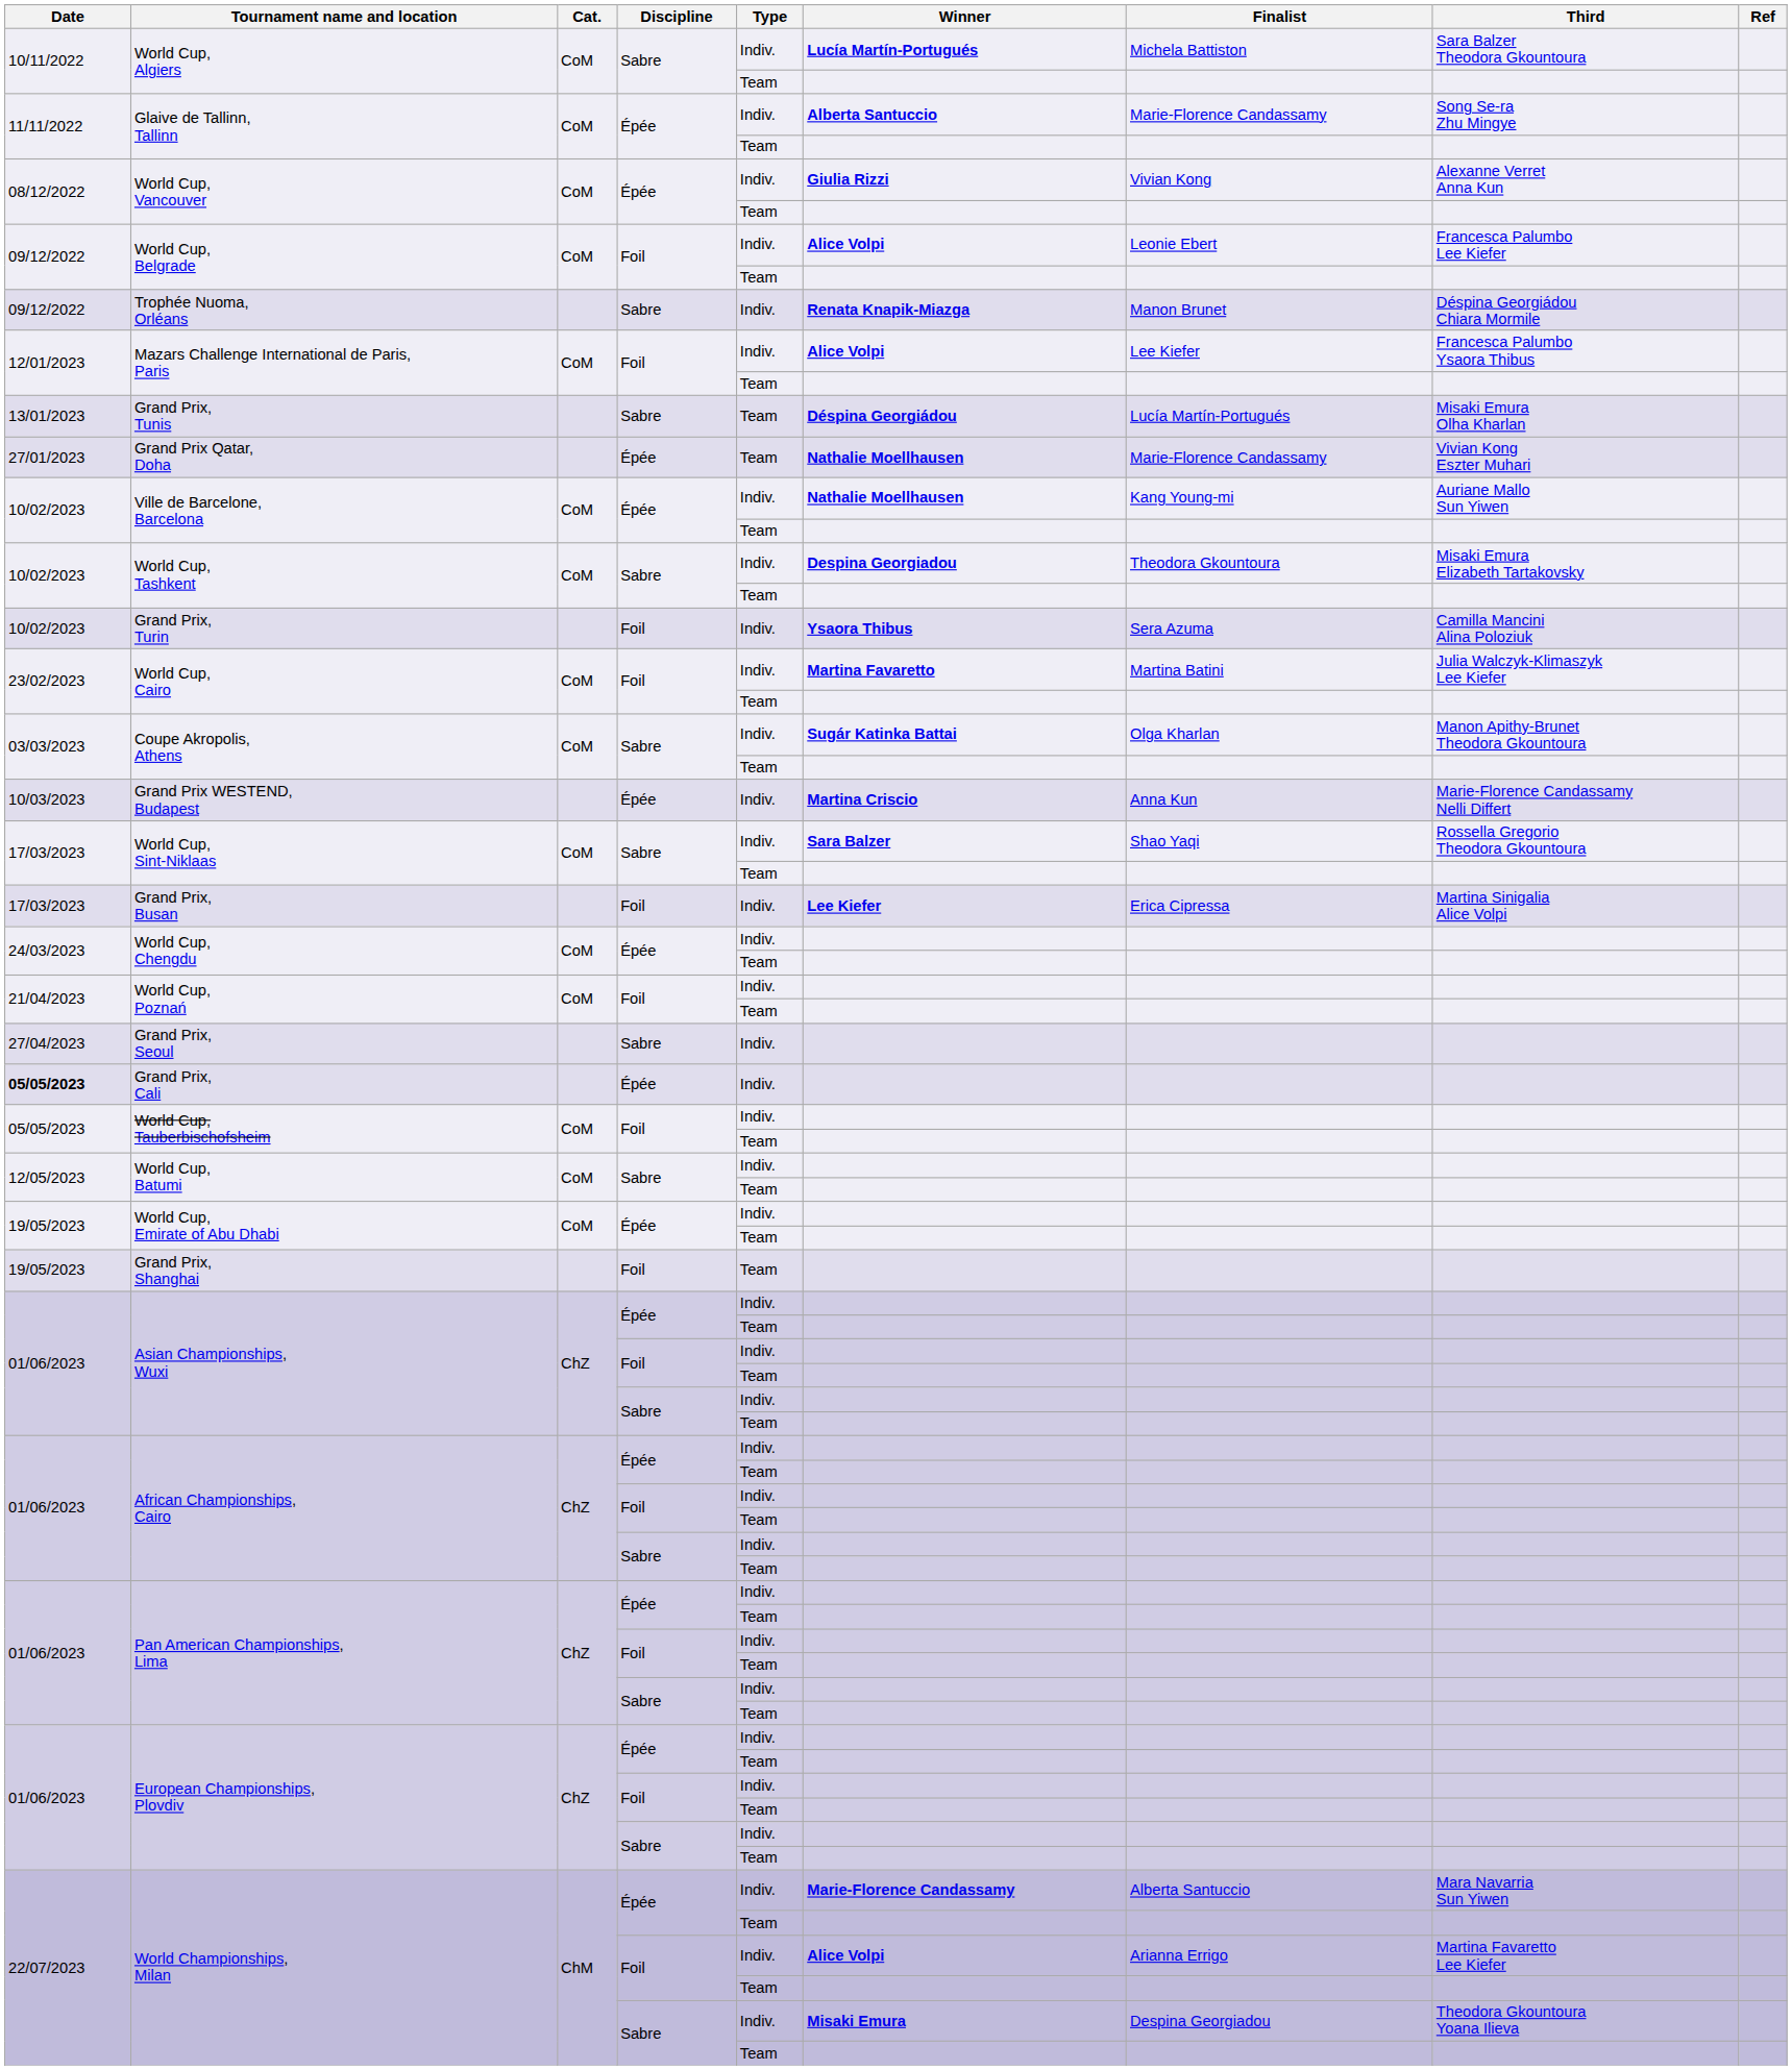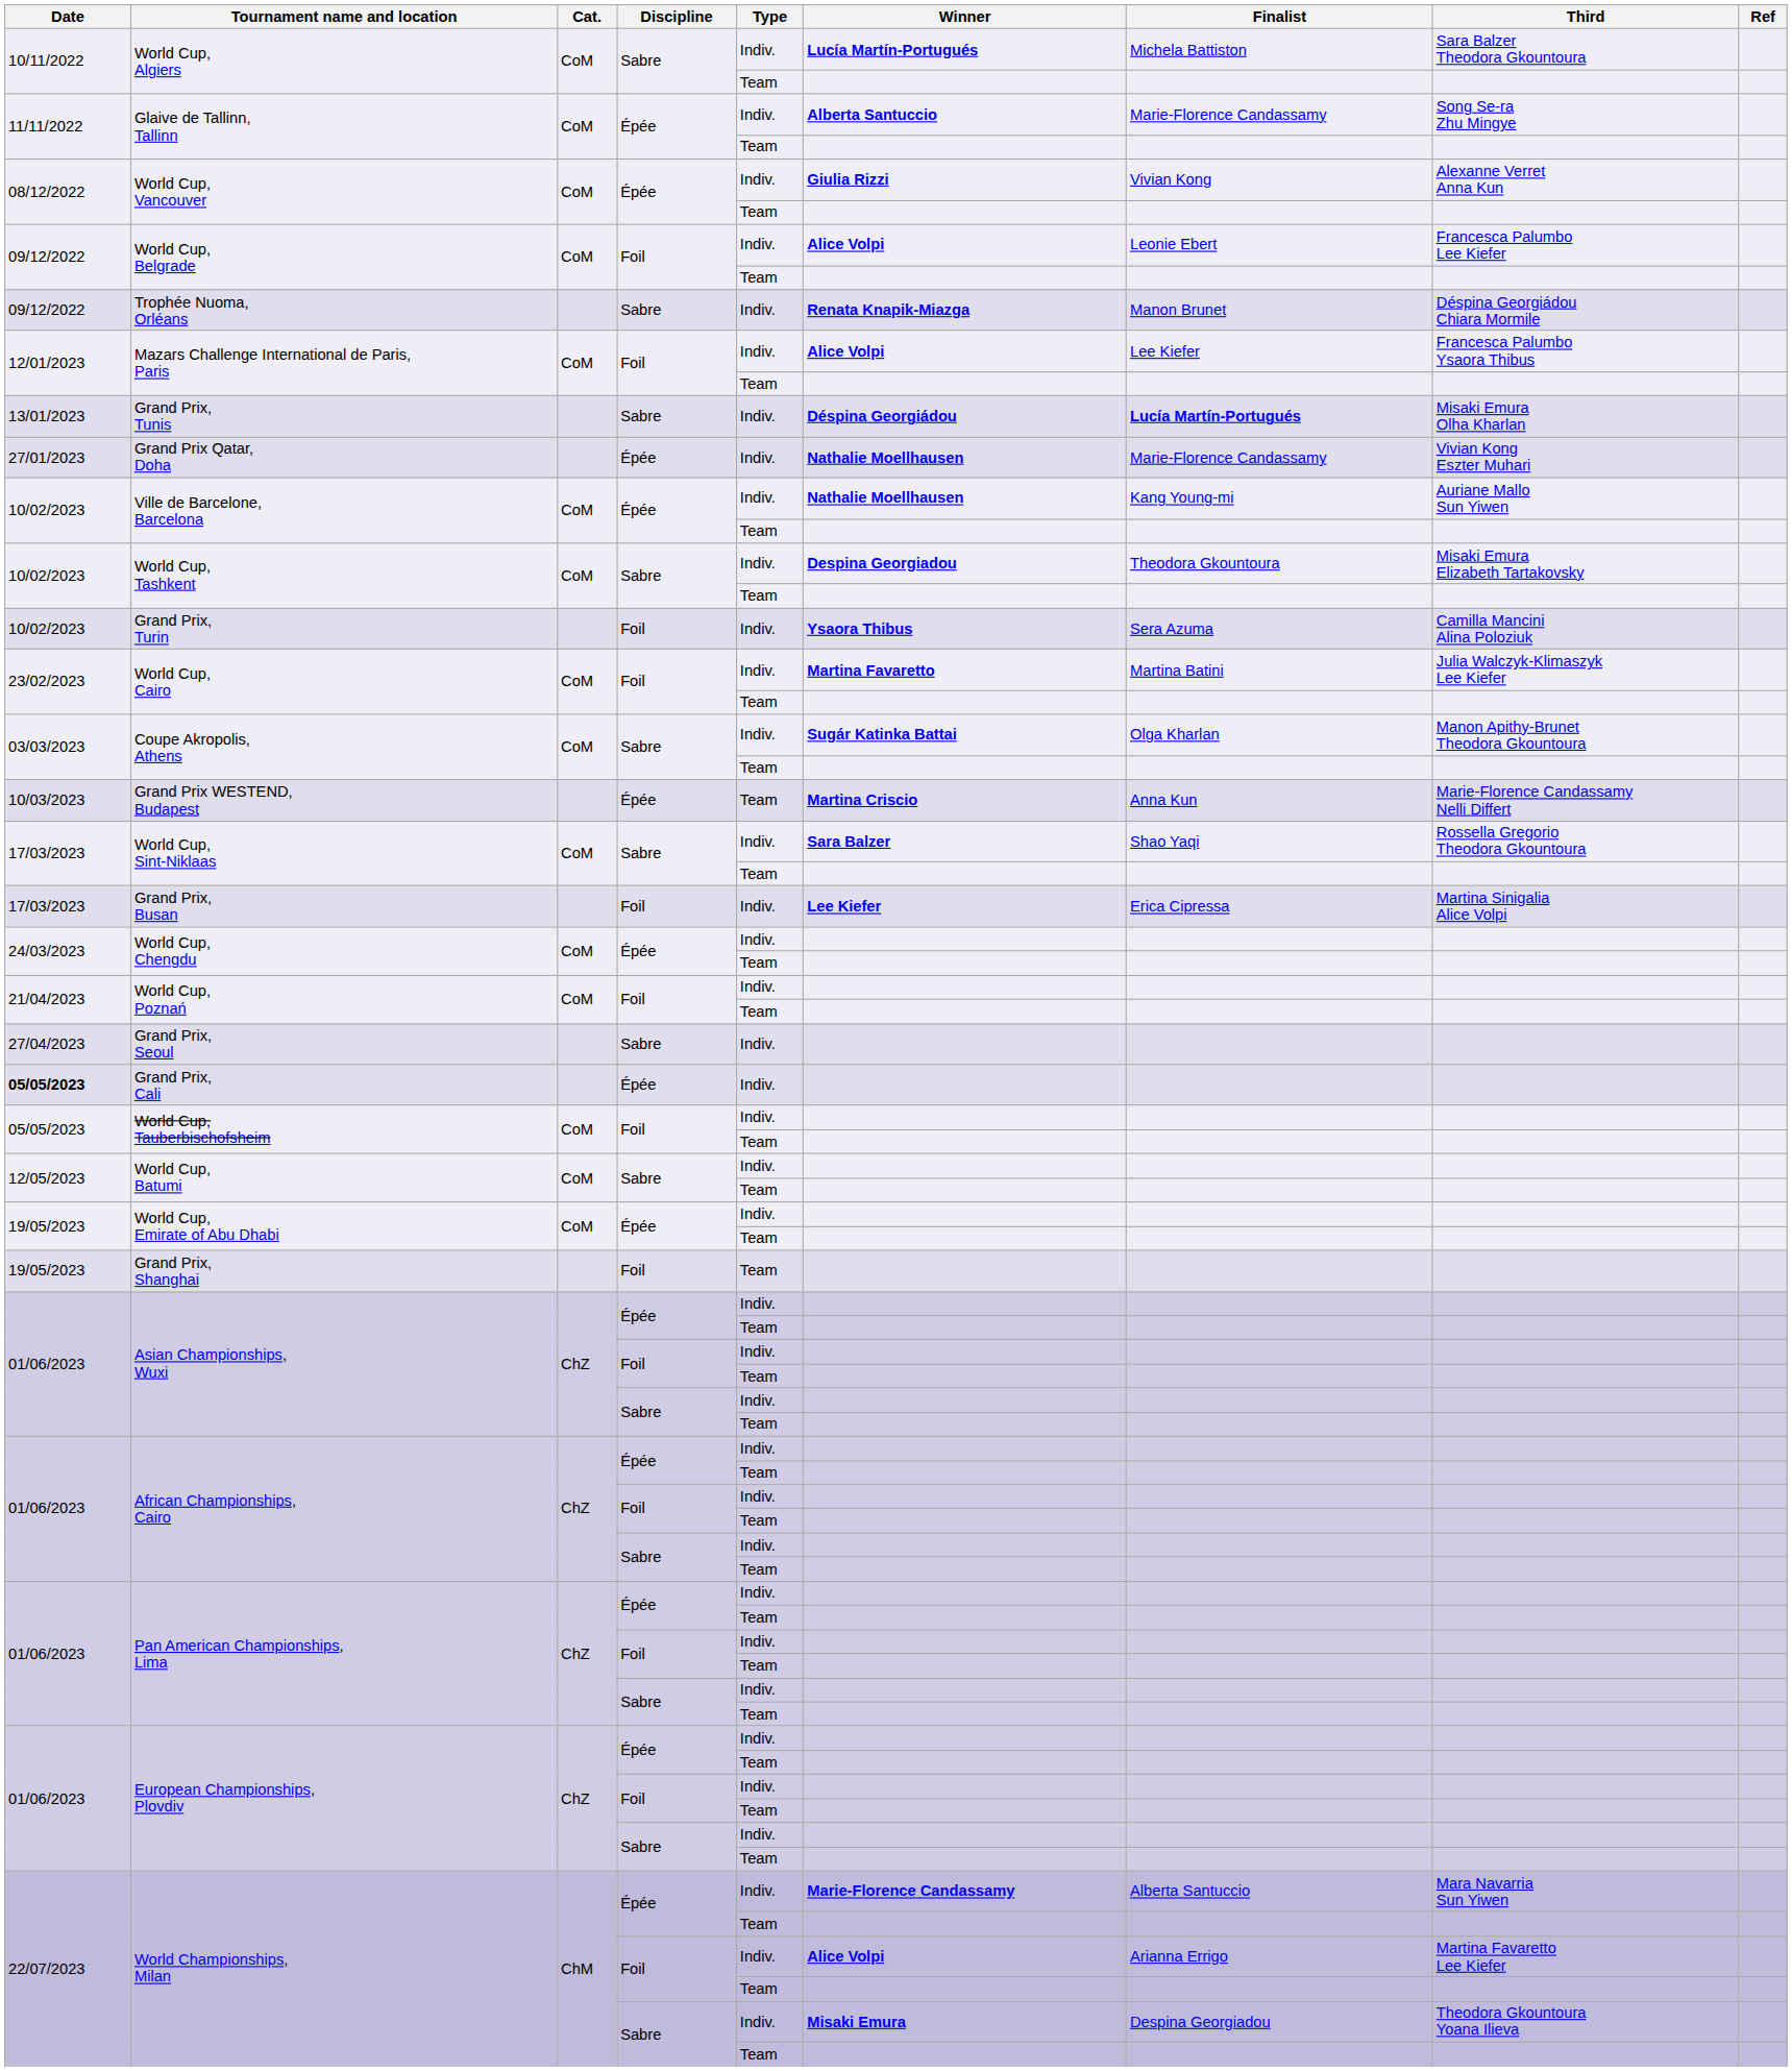Grand Prix, Tunis | Type: Team -> Indiv.
Grand Prix, Tunis | Finalist: normal -> bold
Grand Prix Qatar, Doha | Type: Team -> Indiv.
Grand Prix WESTEND, Budapest | Type: Indiv. -> Team
